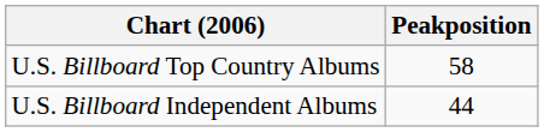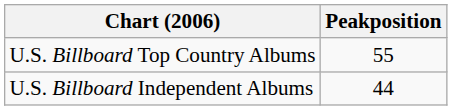U.S. Billboard Top Country Albums | Peakposition: 58 -> 55
